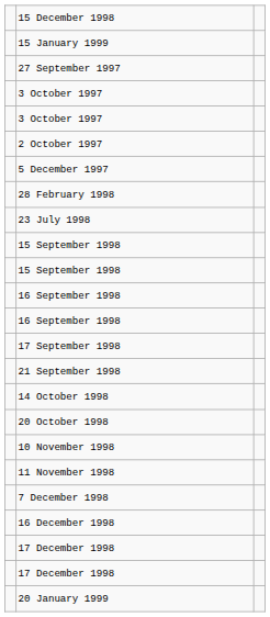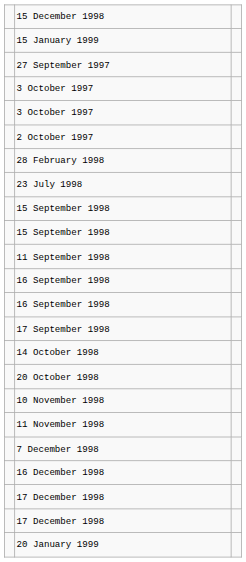- row: 5 December 1997
+ row: 11 September 1998
- row: 21 September 1998
